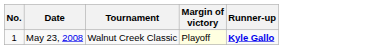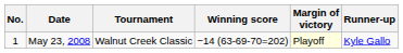+ column: Winning score | −14 (63-69-70=202)
May 23, 2008 | Runner-up: bold -> normal
